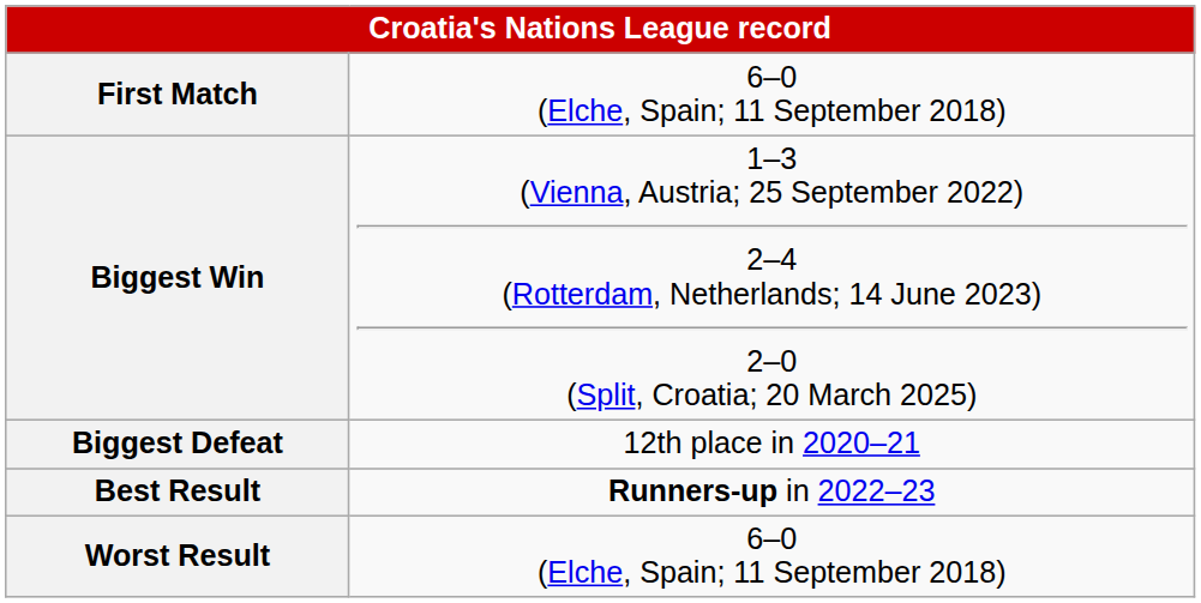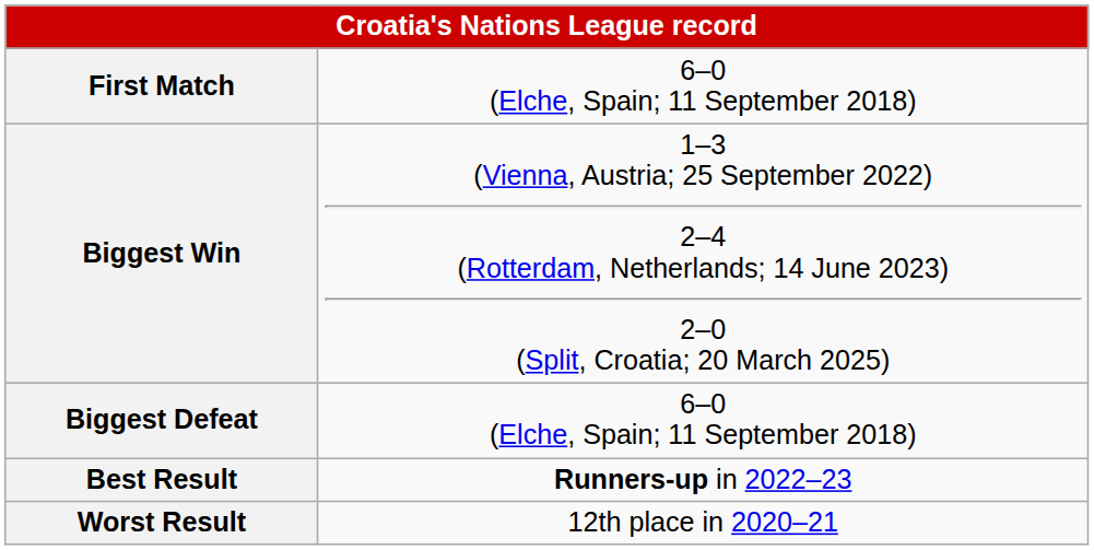Biggest Defeat | column 2: 12th place in 2020–21 -> 6–0 (Elche, Spain; 11 September 2018)
Worst Result | column 2: 6–0 (Elche, Spain; 11 September 2018) -> 12th place in 2020–21
